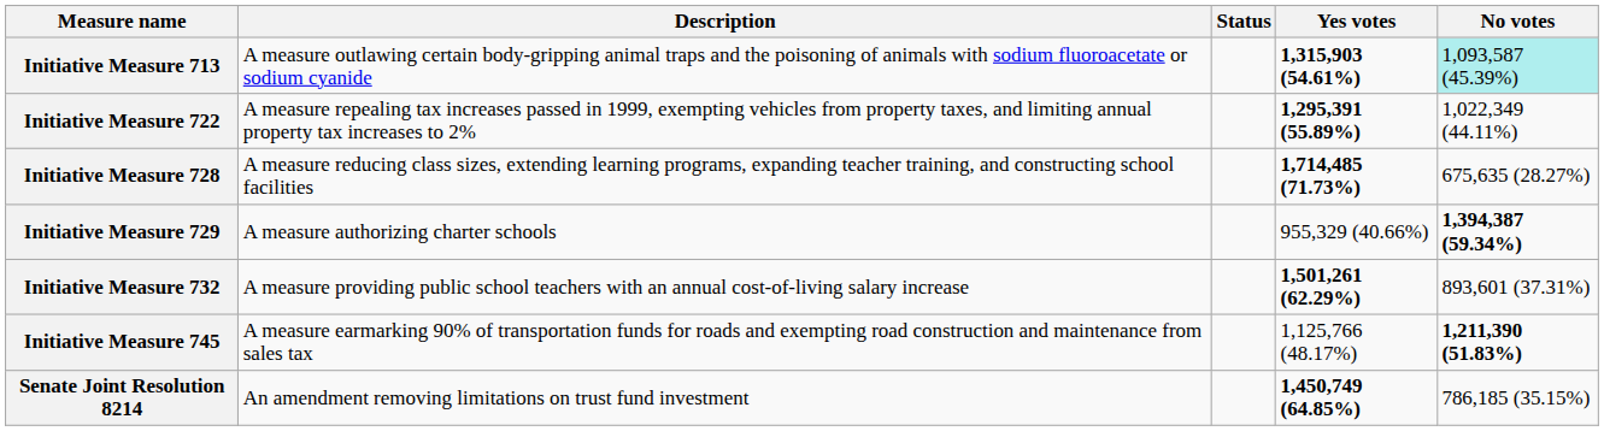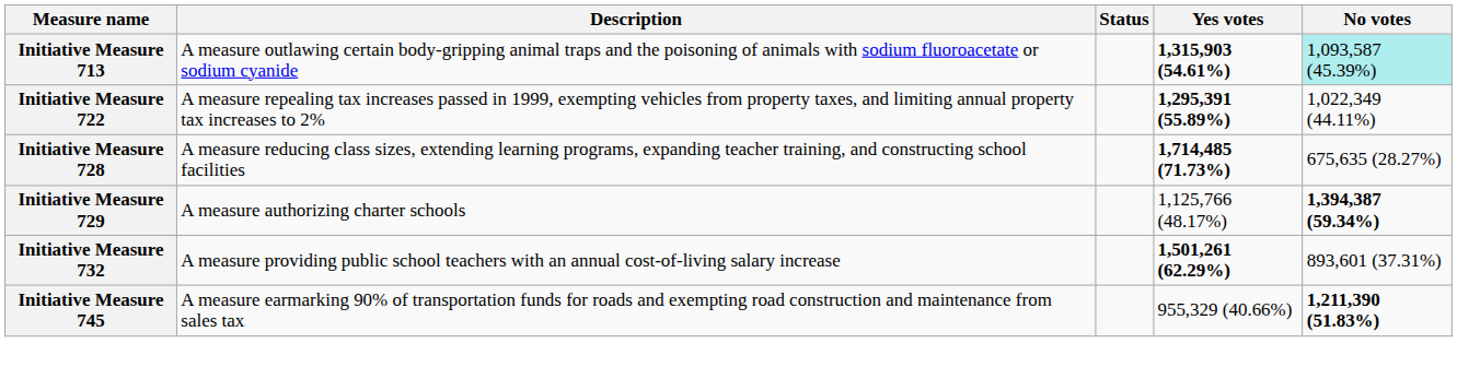Initiative Measure 729 | Yes votes: 955,329 (40.66%) -> 1,125,766 (48.17%)
Initiative Measure 745 | Yes votes: 1,125,766 (48.17%) -> 955,329 (40.66%)
- row: Senate Joint Resolution 8214 | An amendment removing limitations on trust fund investment | 1,450,749 (64.85%) | 786,185 (35.15%)
